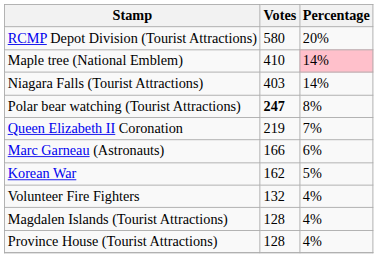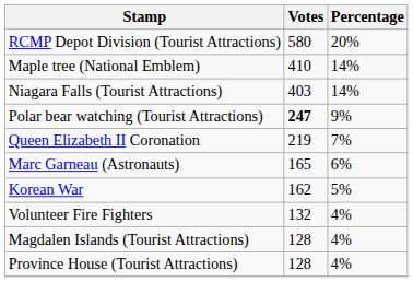Maple tree (National Emblem) | Percentage: pink background -> no background
Polar bear watching (Tourist Attractions) | Percentage: 8% -> 9%
Marc Garneau (Astronauts) | Votes: 166 -> 165
